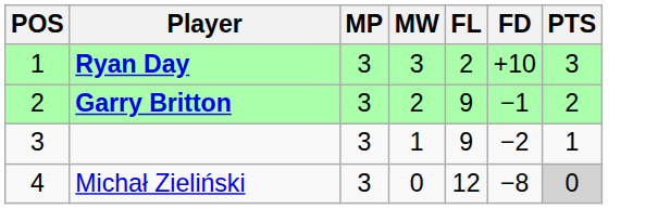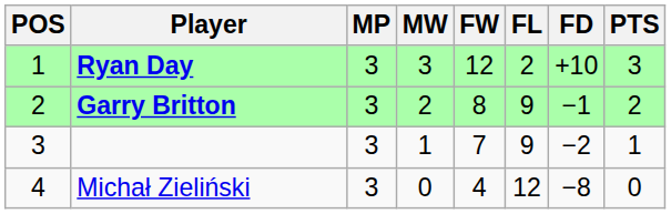+ column: FW | 12 | 8 | 7 | 4
Michał Zieliński | PTS: lightgrey background -> no background
